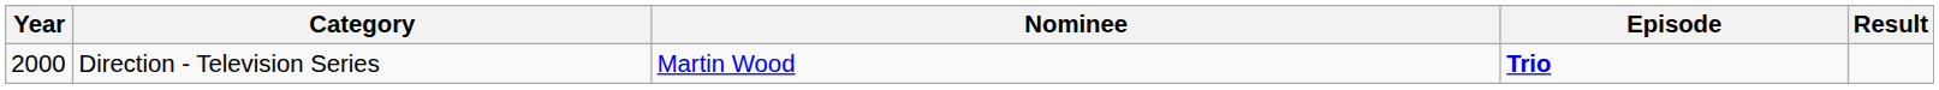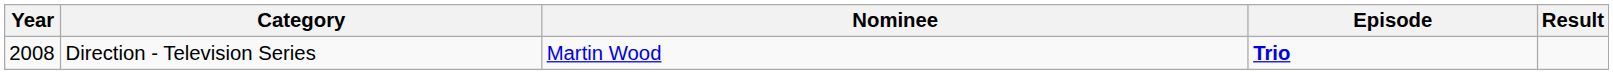Direction - Television Series | Year: 2000 -> 2008
